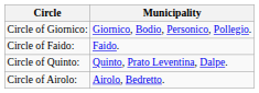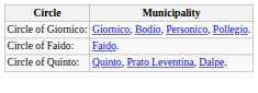- row: Circle of Airolo: | Airolo, Bedretto.
